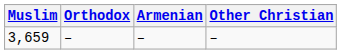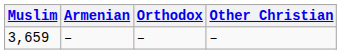columns swapped: Armenian <-> Orthodox
